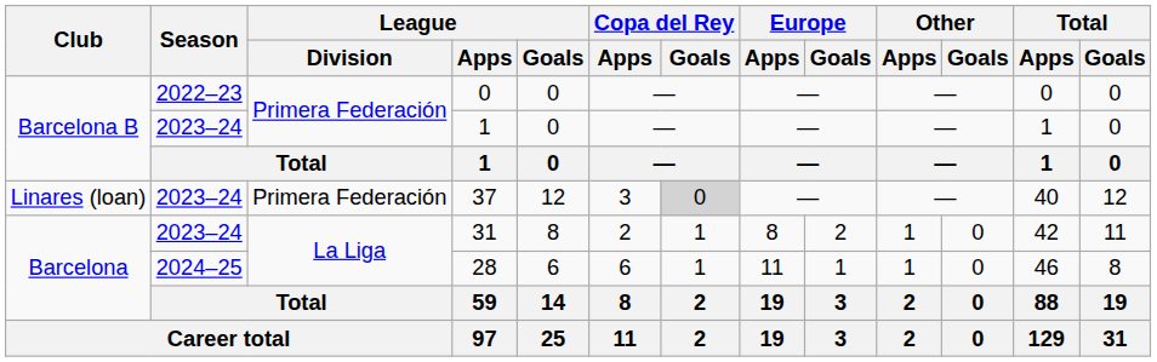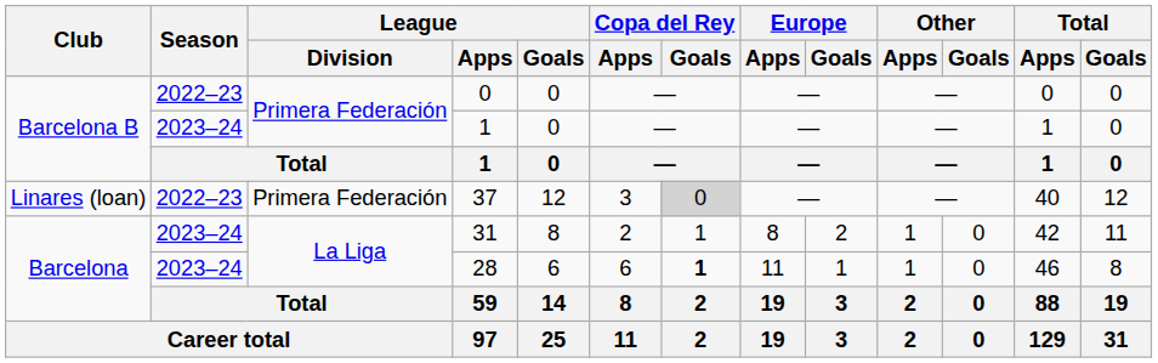37 | Season: 2023–24 -> 2022–23
28 | Season: 2024–25 -> 2023–24
28 | Copa del Rey / Goals: normal -> bold
